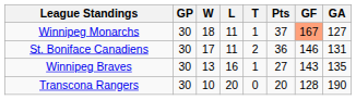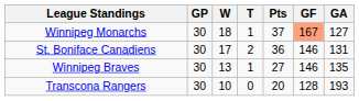- column: L | 11 | 11 | 16 | 20
Winnipeg Braves | GF: 143 -> 146
Transcona Rangers | GA: 190 -> 193
